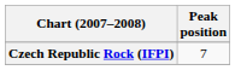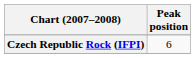Czech Republic Rock (IFPI) | Peak position: 7 -> 6
